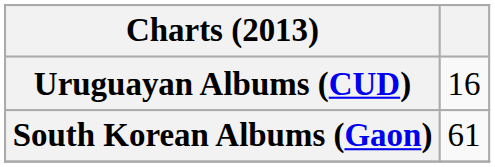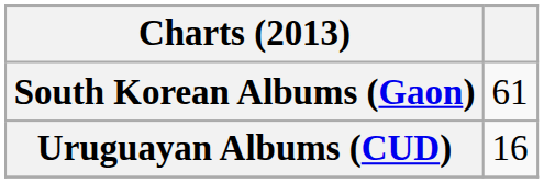rows swapped: South Korean Albums (Gaon) <-> Uruguayan Albums (CUD)
